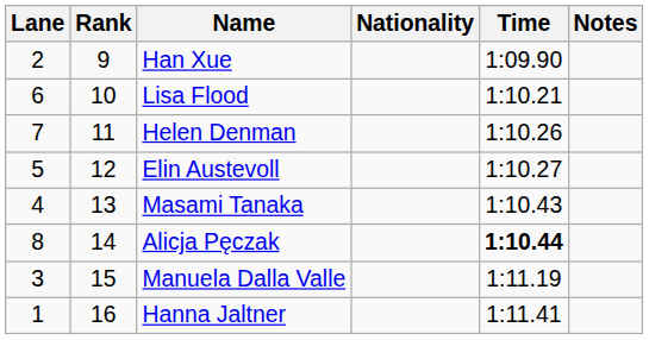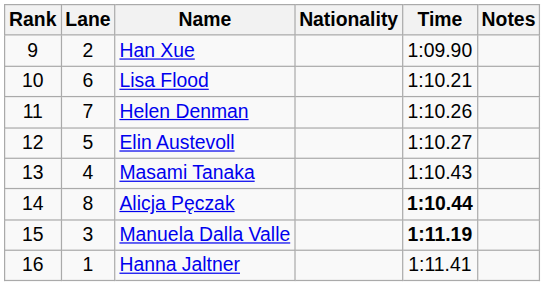columns swapped: Rank <-> Lane
Manuela Dalla Valle | Time: normal -> bold
